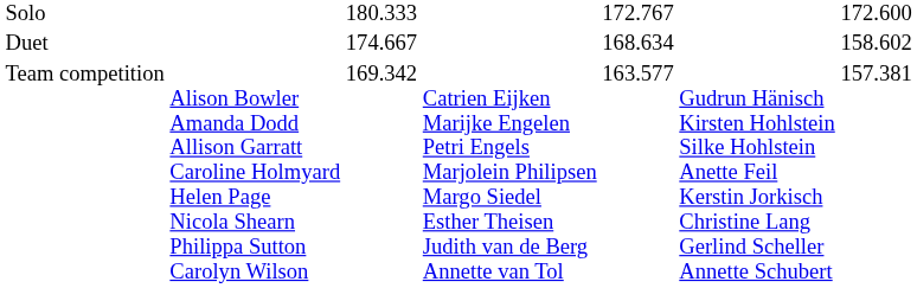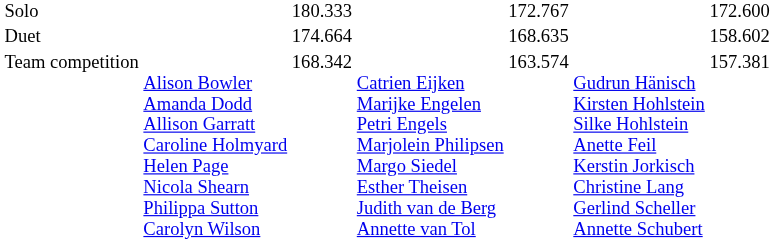Duet | column 3: 174.667 -> 174.664
Duet | column 5: 168.634 -> 168.635
Team competition | column 3: 169.342 -> 168.342
Team competition | column 5: 163.577 -> 163.574
